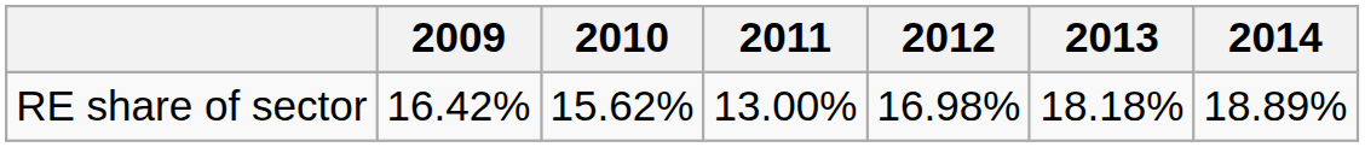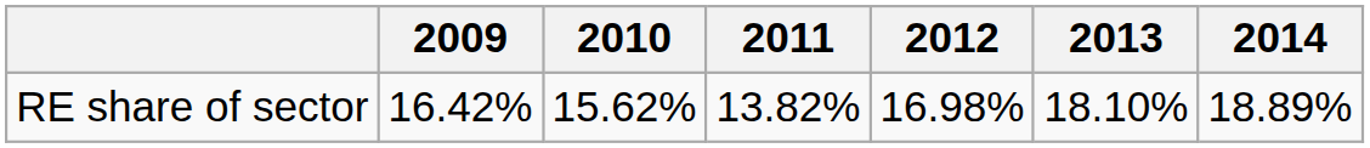RE share of sector | 2011: 13.00% -> 13.82%
RE share of sector | 2013: 18.18% -> 18.10%
